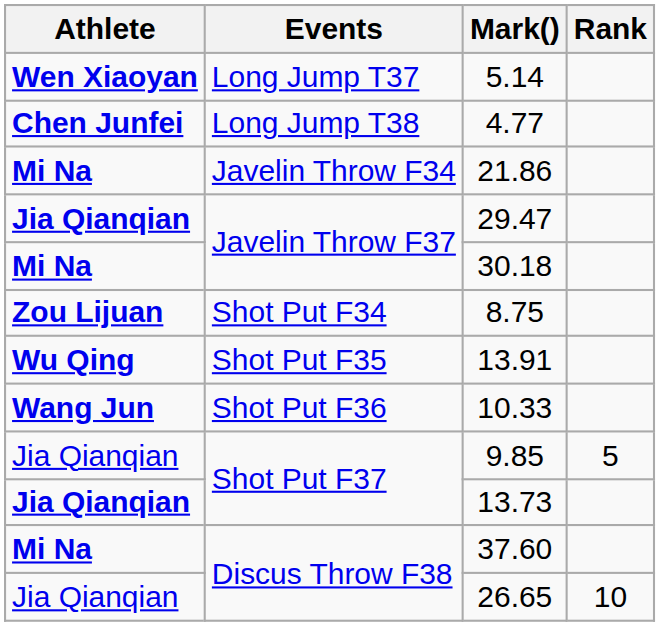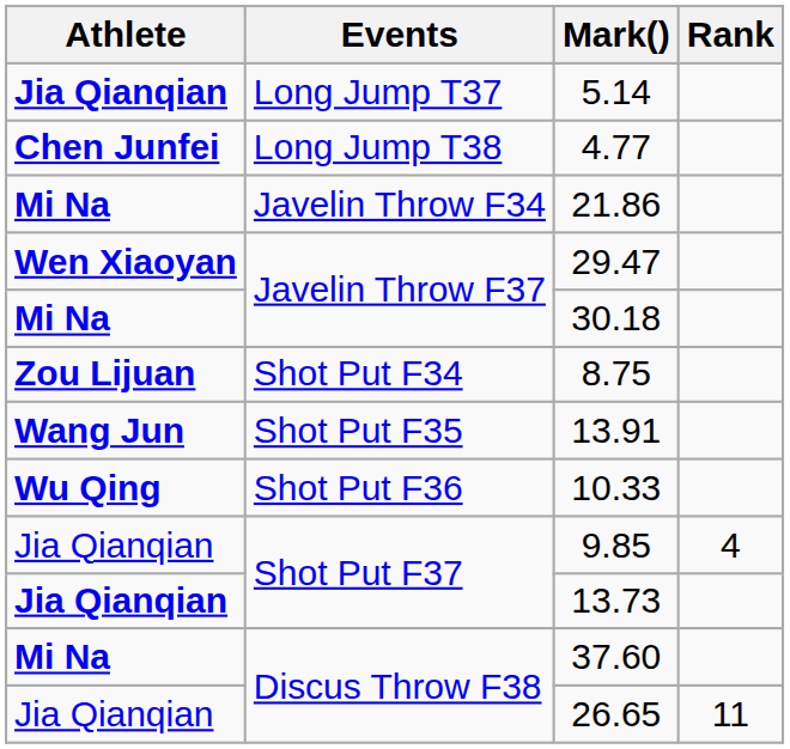5.14 | Athlete: Wen Xiaoyan -> Jia Qianqian
29.47 | Athlete: Jia Qianqian -> Wen Xiaoyan
13.91 | Athlete: Wu Qing -> Wang Jun
10.33 | Athlete: Wang Jun -> Wu Qing
9.85 | Rank: 5 -> 4
26.65 | Rank: 10 -> 11
